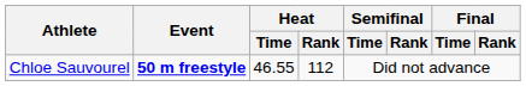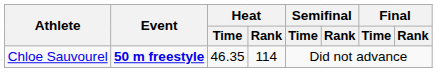Chloe Sauvourel | Heat / Time: 46.55 -> 46.35
Chloe Sauvourel | Heat / Rank: 112 -> 114
